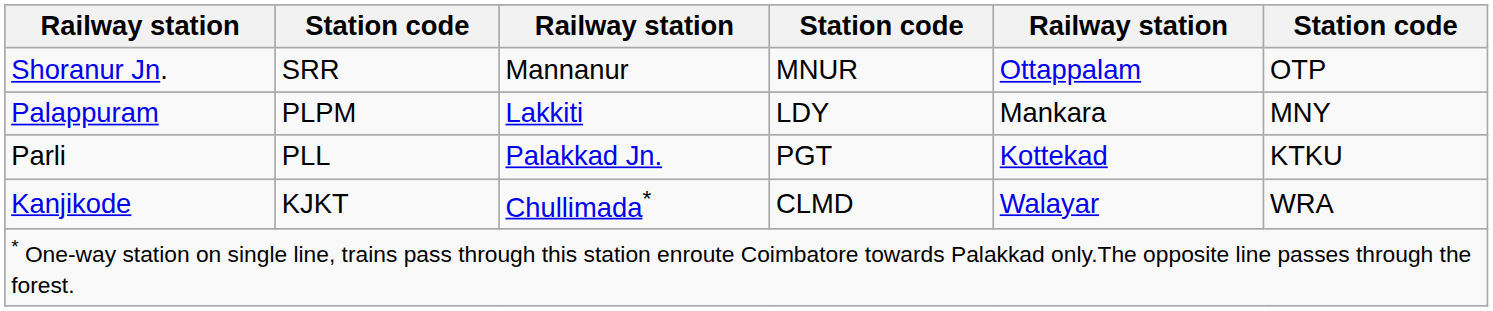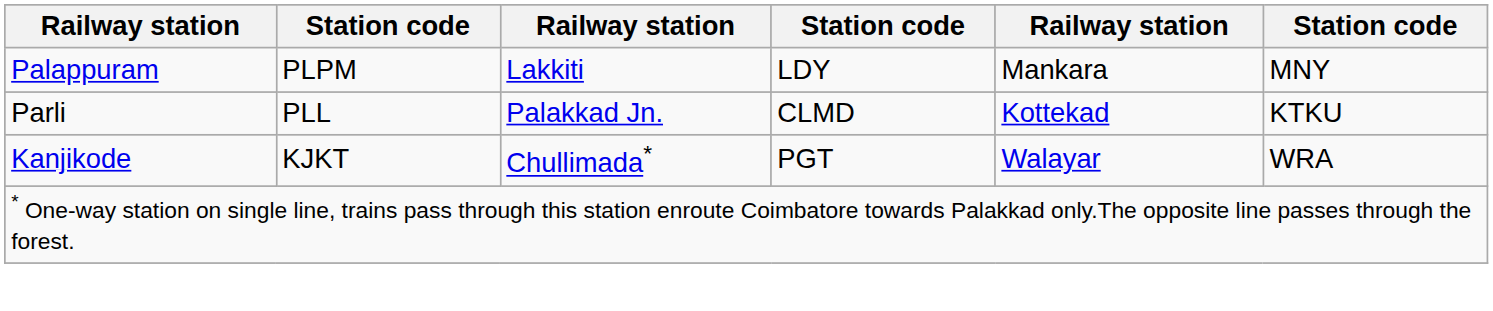- row: Shoranur Jn. | SRR | Mannanur | MNUR | Ottappalam | OTP
Parli | column 4: PGT -> CLMD
Kanjikode | column 4: CLMD -> PGT
